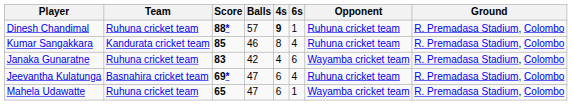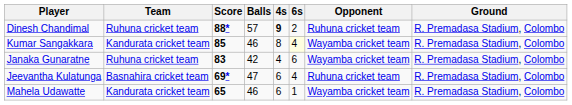Dinesh Chandimal | 6s: 1 -> 2
Kumar Sangakkara | 6s: no background -> lightyellow background
Kumar Sangakkara | Opponent: Ruhuna cricket team -> Wayamba cricket team
Mahela Udawatte | Team: Ruhuna cricket team -> Kandurata cricket team
Mahela Udawatte | Balls: 47 -> 46
